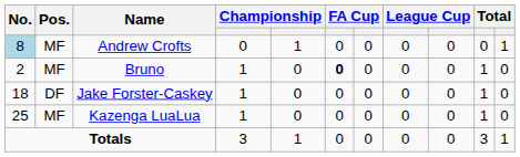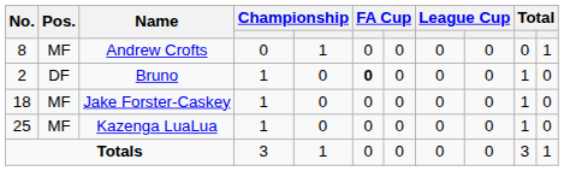Andrew Crofts | No.: lightblue background -> no background
Bruno | Pos.: MF -> DF
Jake Forster-Caskey | Pos.: DF -> MF
